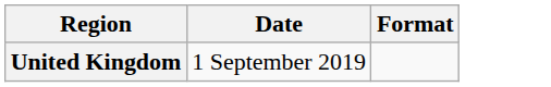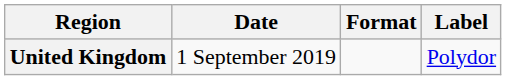+ column: Label | Polydor
